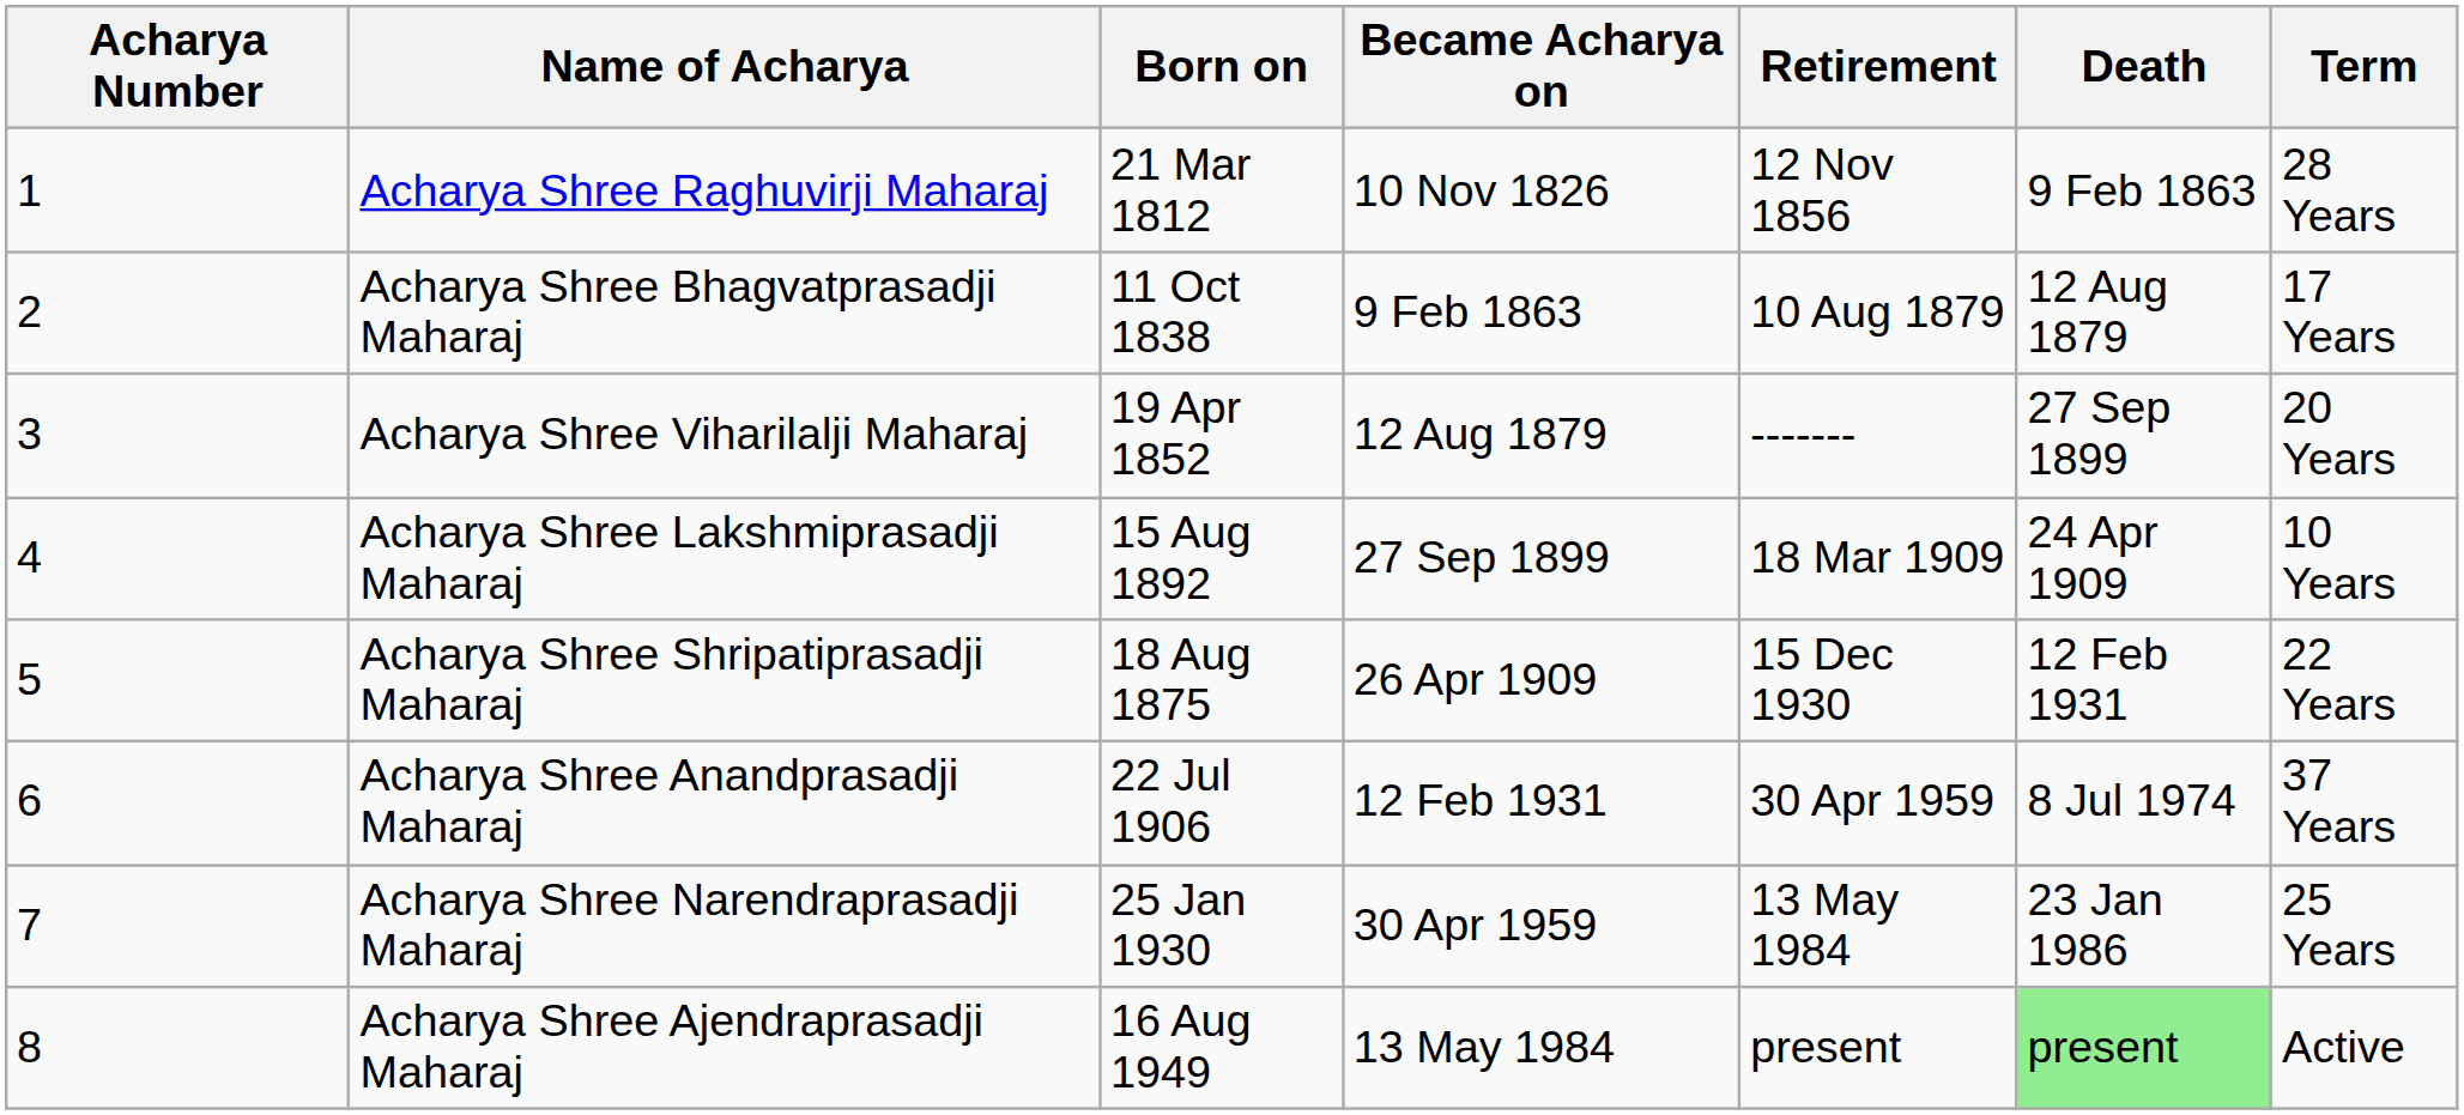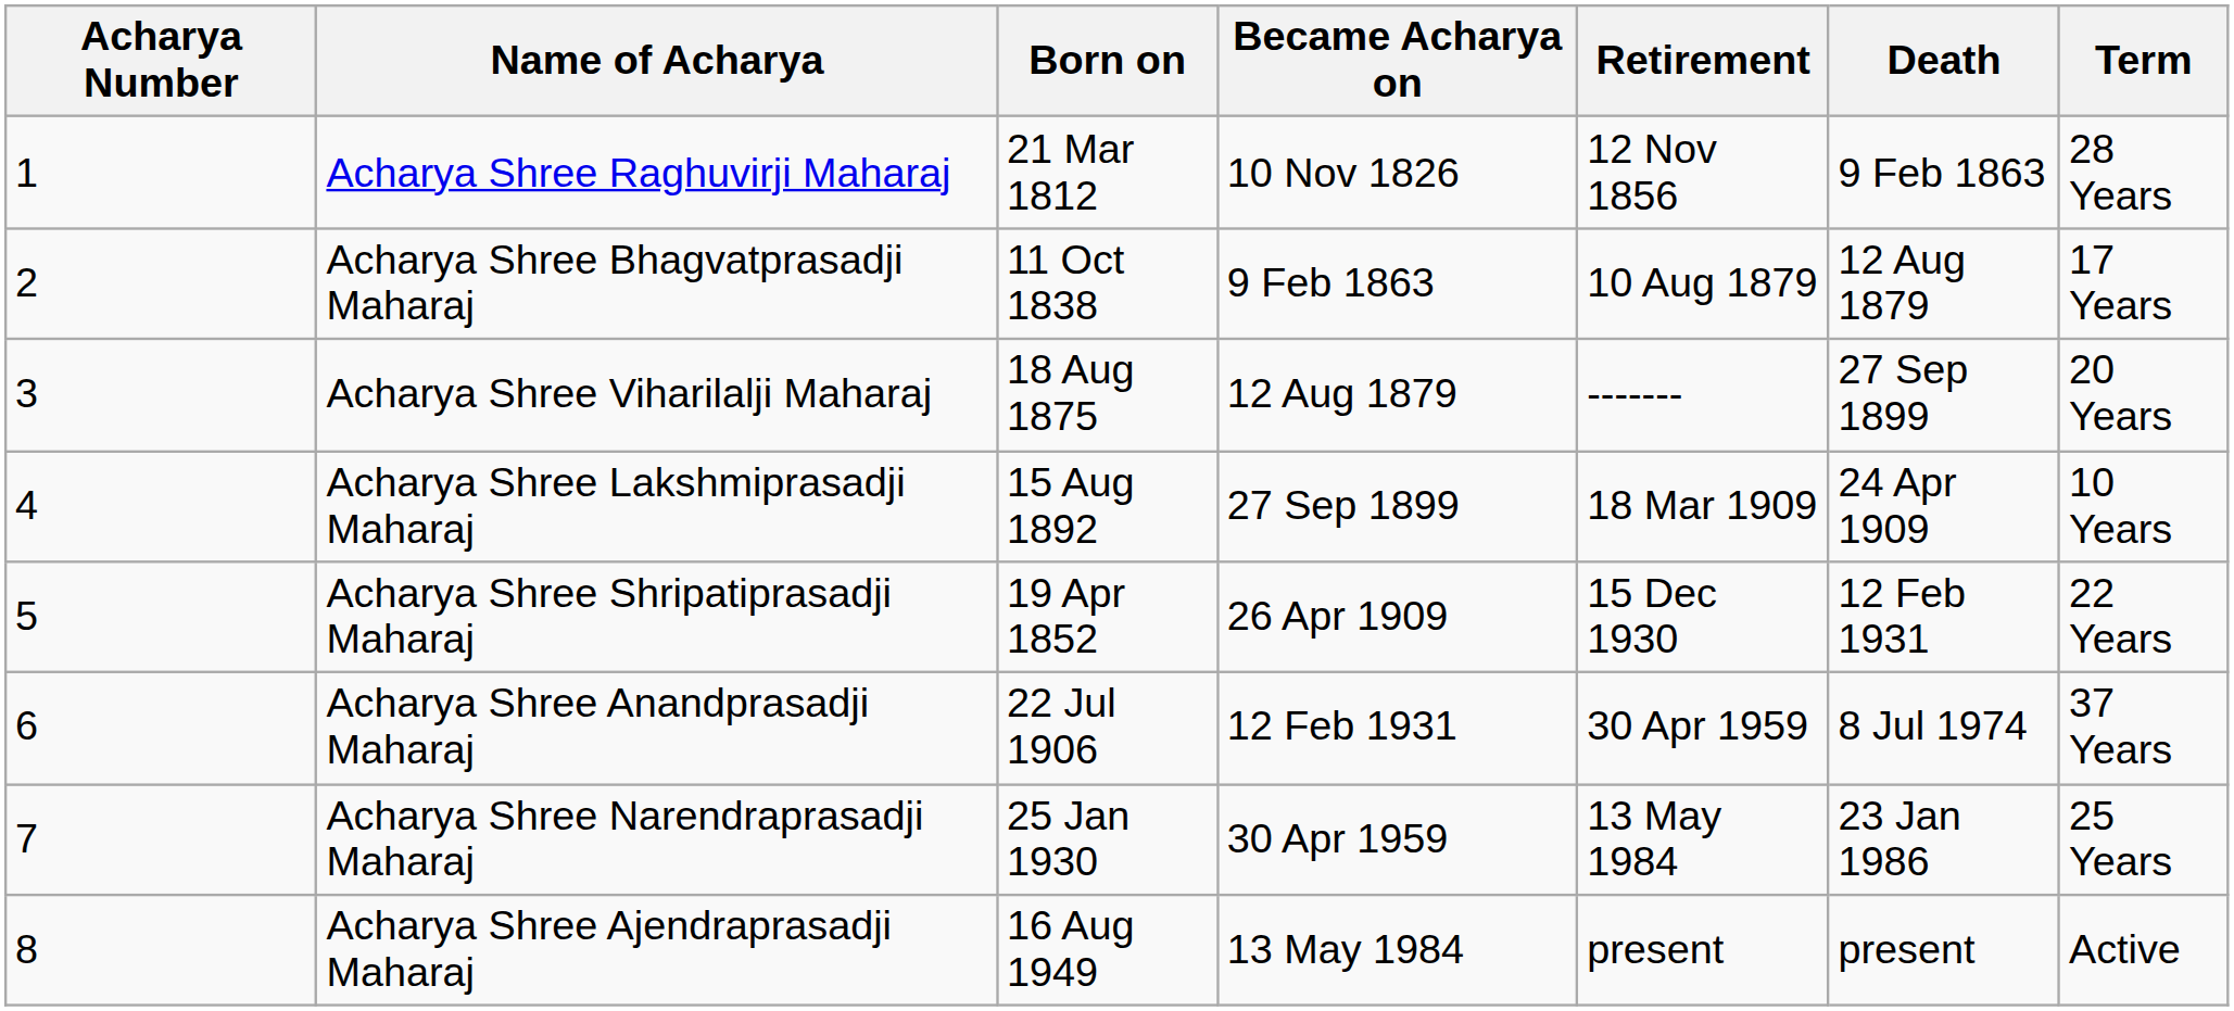Acharya Shree Viharilalji Maharaj | Born on: 19 Apr 1852 -> 18 Aug 1875
Acharya Shree Shripatiprasadji Maharaj | Born on: 18 Aug 1875 -> 19 Apr 1852
Acharya Shree Ajendraprasadji Maharaj | Death: lightgreen background -> no background
